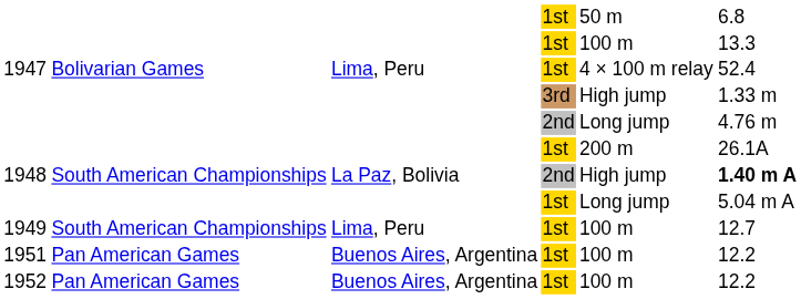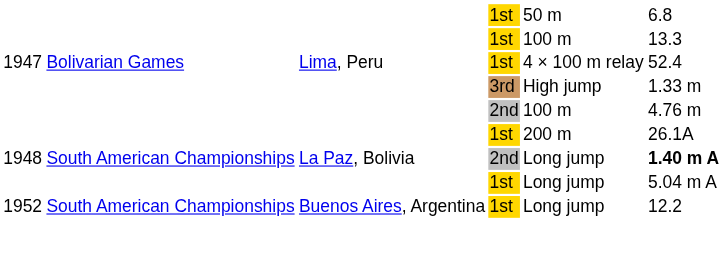1947 / 2nd | column 5: Long jump -> 100 m
1948 / 2nd | column 5: High jump -> Long jump
- row: 1949 | South American Championships | Lima, Peru | 1st | 100 m | 12.7
- row: 1951 | Pan American Games | Buenos Aires, Argentina | 1st | 100 m | 12.2
1952 | column 2: Pan American Games -> South American Championships
1952 | column 5: 100 m -> Long jump
